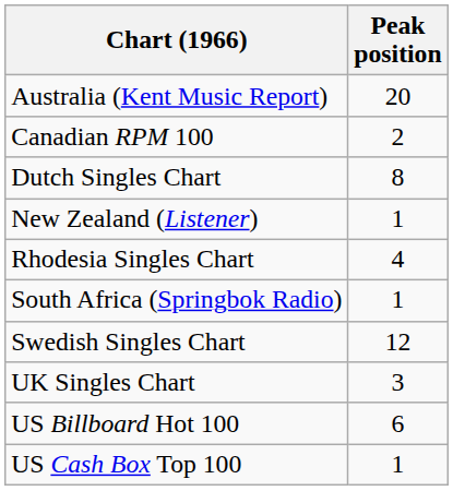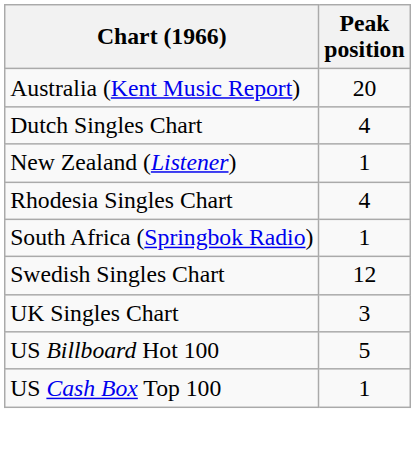- row: Canadian RPM 100 | 2
Dutch Singles Chart | Peak position: 8 -> 4
US Billboard Hot 100 | Peak position: 6 -> 5
